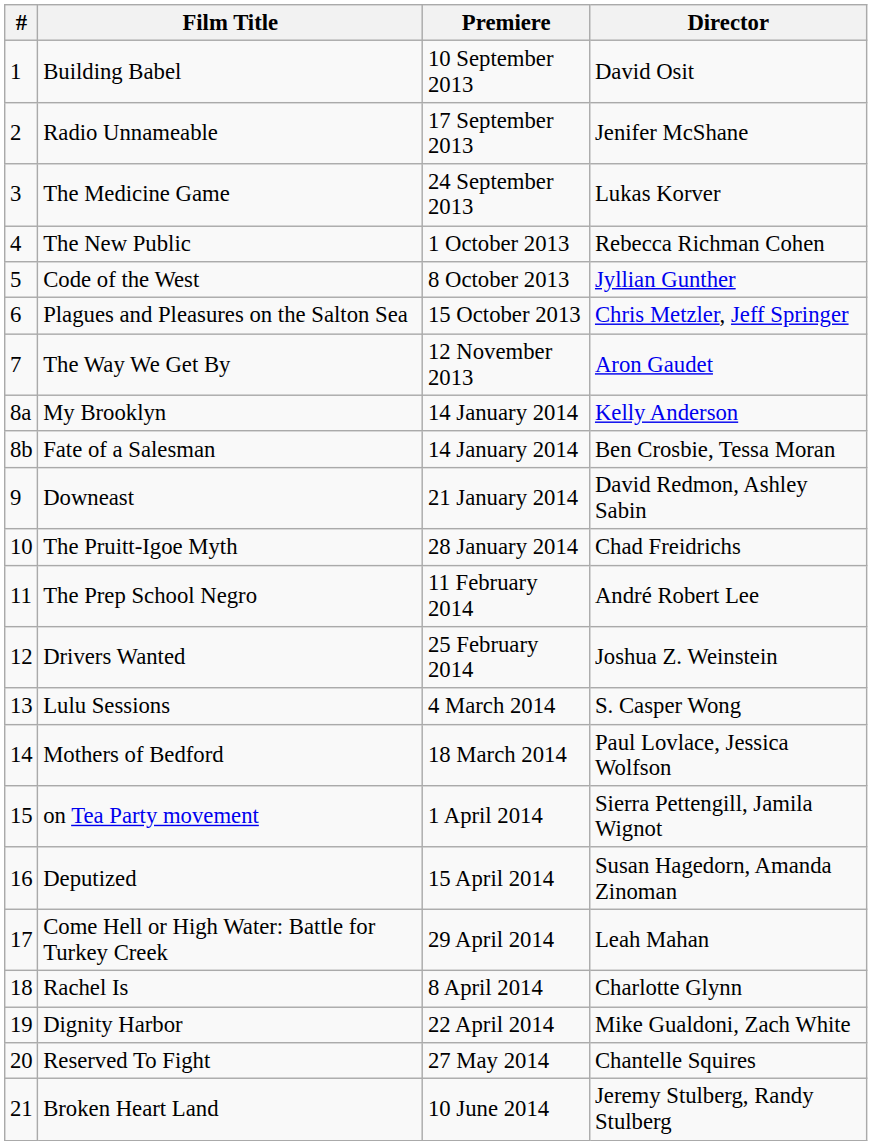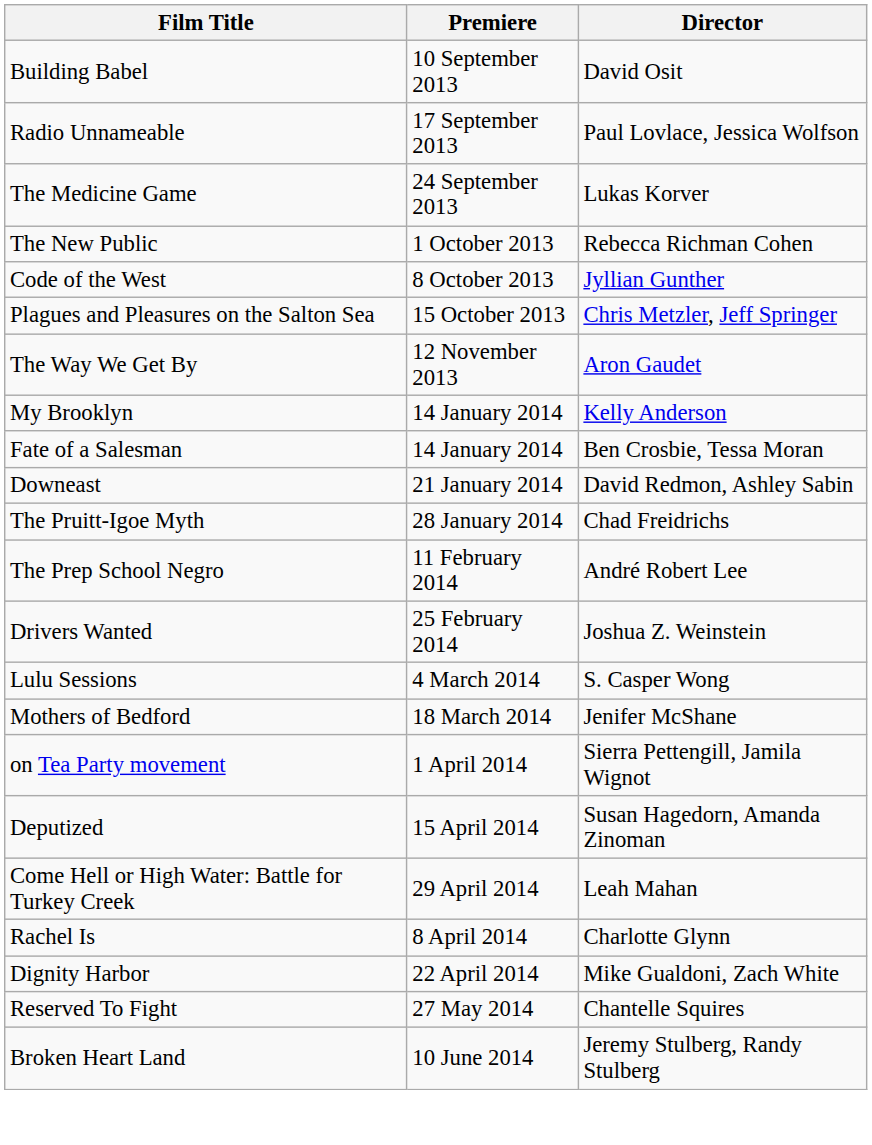- column: # | 1 | 2 | 3 | 4 | 5 | 6 | 7 | 8a | 8b | 9 | 10 | 11 | 12 | 13 | 14 | 15 | 16 | 17 | 18 | 19 | 20 | 21
Radio Unnameable | Director: Jenifer McShane -> Paul Lovlace, Jessica Wolfson
Mothers of Bedford | Director: Paul Lovlace, Jessica Wolfson -> Jenifer McShane
